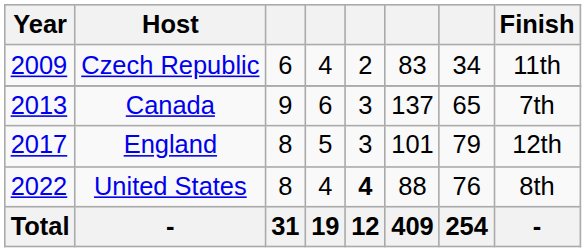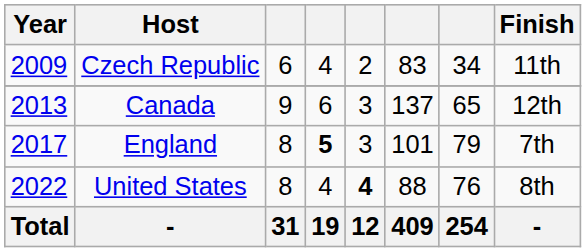Canada | Finish: 7th -> 12th
England | column 4: normal -> bold
England | Finish: 12th -> 7th
